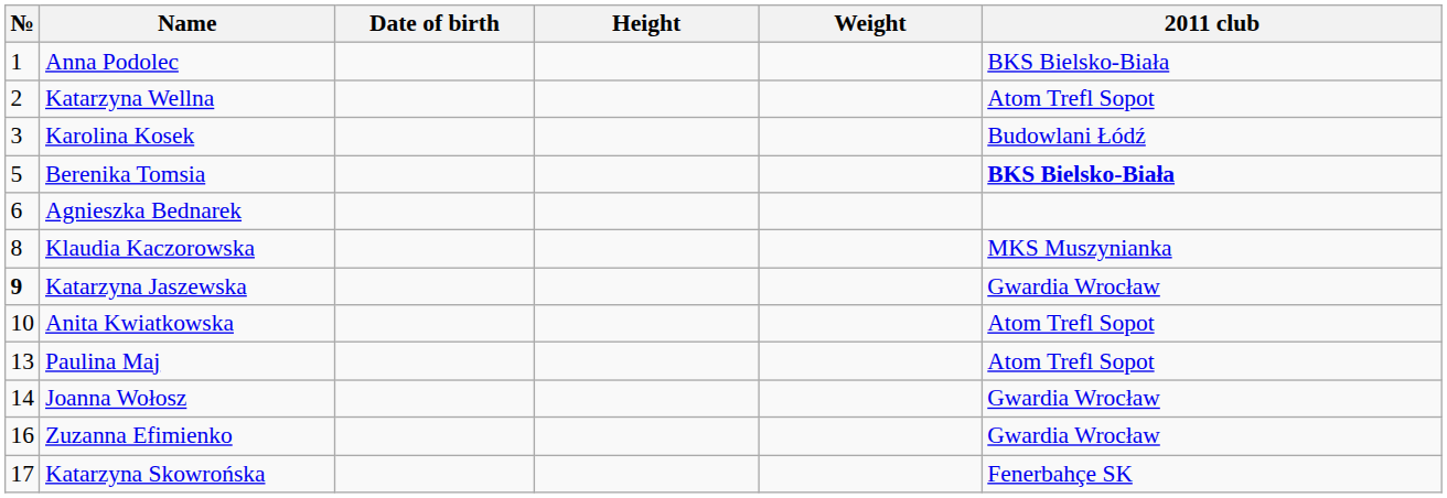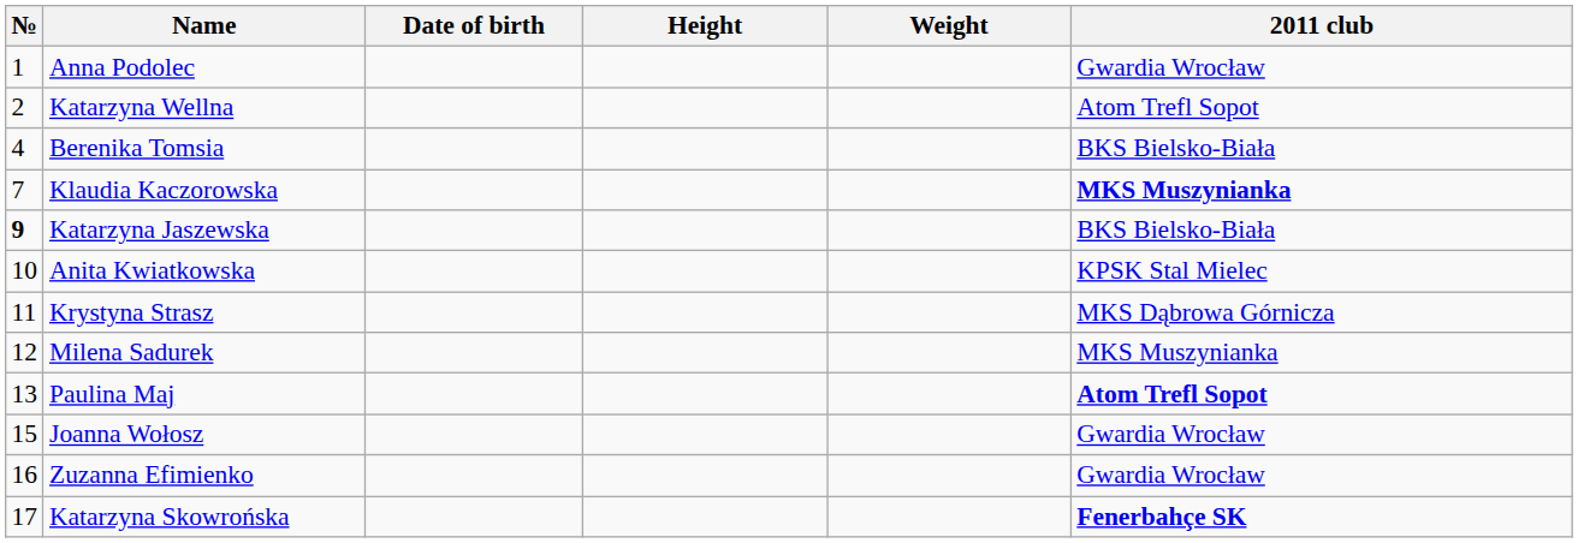Anna Podolec | 2011 club: BKS Bielsko-Biała -> Gwardia Wrocław
- row: 3 | Karolina Kosek | Budowlani Łódź
Berenika Tomsia | №: 5 -> 4
Berenika Tomsia | 2011 club: bold -> normal
- row: 6 | Agnieszka Bednarek
Klaudia Kaczorowska | №: 8 -> 7
Klaudia Kaczorowska | 2011 club: normal -> bold
Katarzyna Jaszewska | 2011 club: Gwardia Wrocław -> BKS Bielsko-Biała
Anita Kwiatkowska | 2011 club: Atom Trefl Sopot -> KPSK Stal Mielec
+ row: 11 | Krystyna Strasz | MKS Dąbrowa Górnicza
+ row: 12 | Milena Sadurek | MKS Muszynianka
Paulina Maj | 2011 club: normal -> bold
Joanna Wołosz | №: 14 -> 15
Katarzyna Skowrońska | 2011 club: normal -> bold
